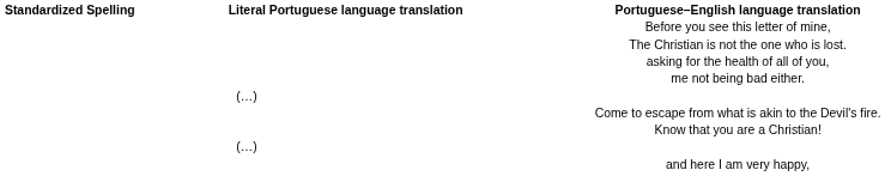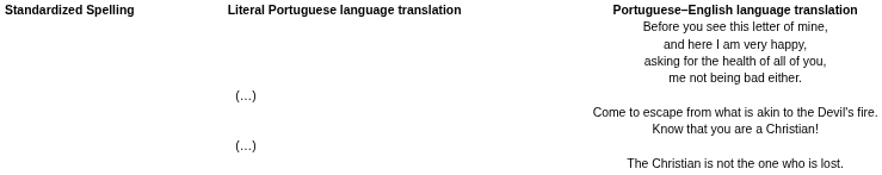rows swapped: and here I am very happy, <-> The Christian is not the one who is lost.
